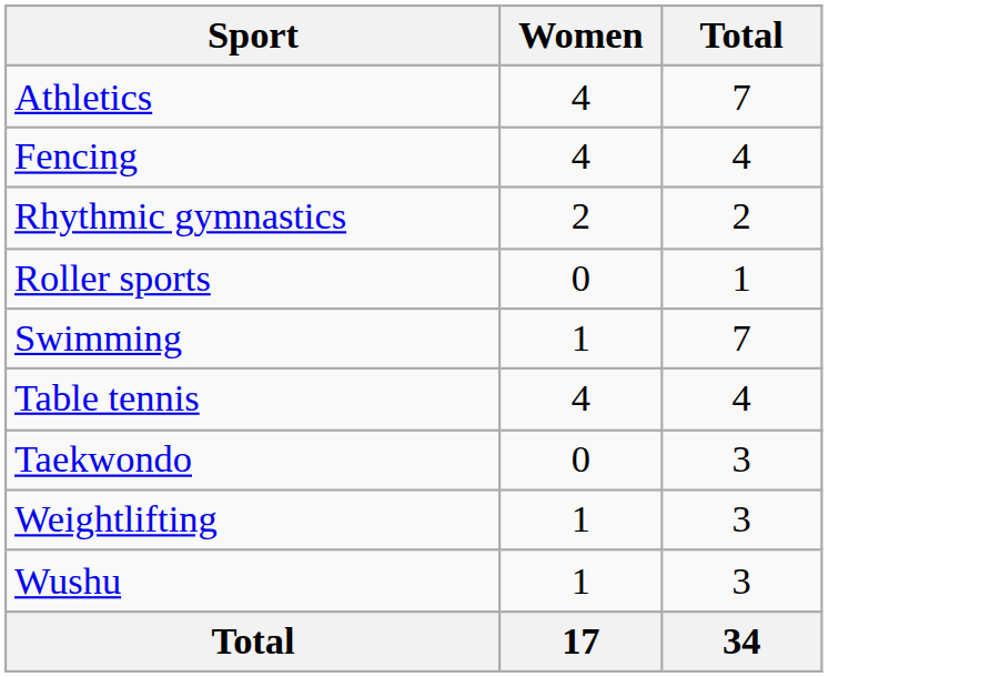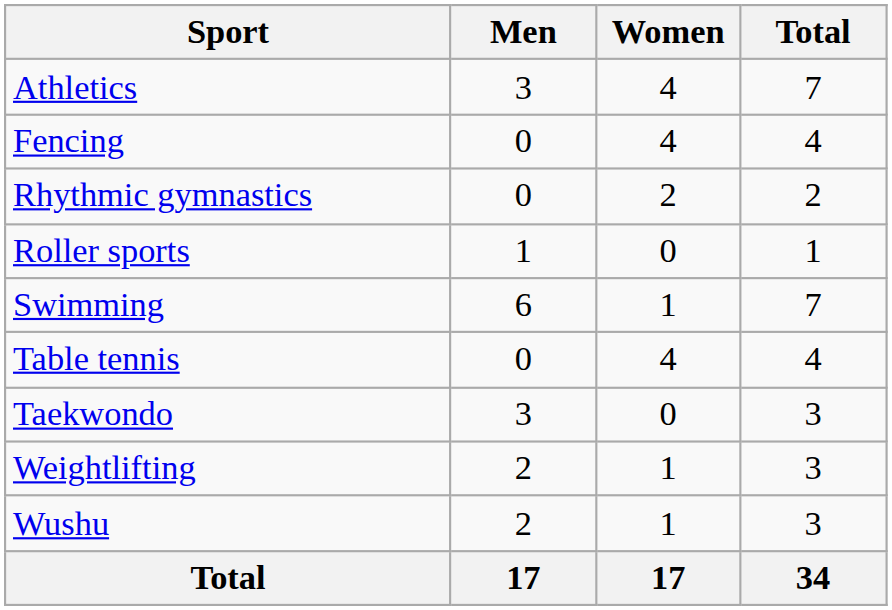+ column: Men | 3 | 0 | 0 | 1 | 6 | 0 | 3 | 2 | 2 | 17
